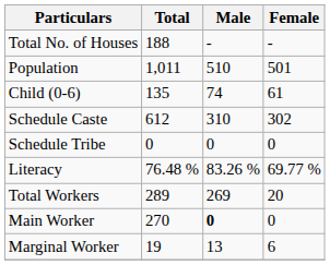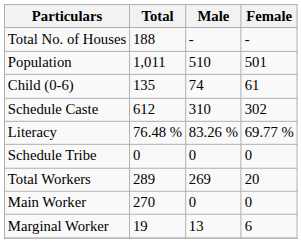rows swapped: Schedule Tribe <-> Literacy
Main Worker | Male: bold -> normal
